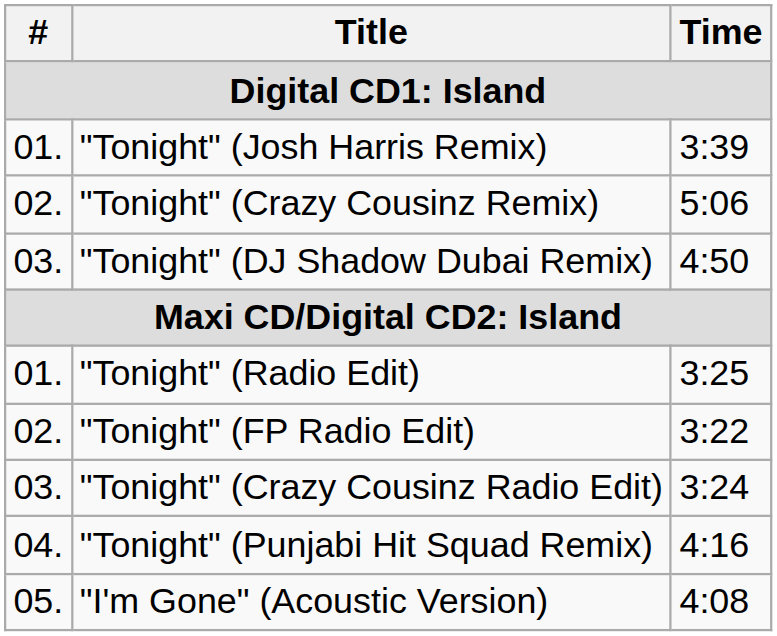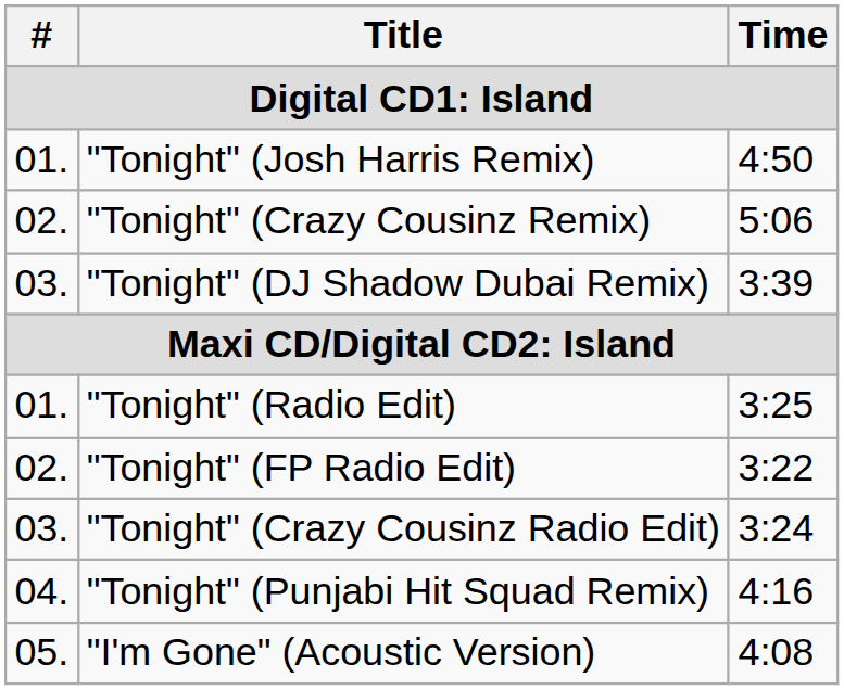"Tonight" (Josh Harris Remix) | Time: 3:39 -> 4:50
"Tonight" (DJ Shadow Dubai Remix) | Time: 4:50 -> 3:39
